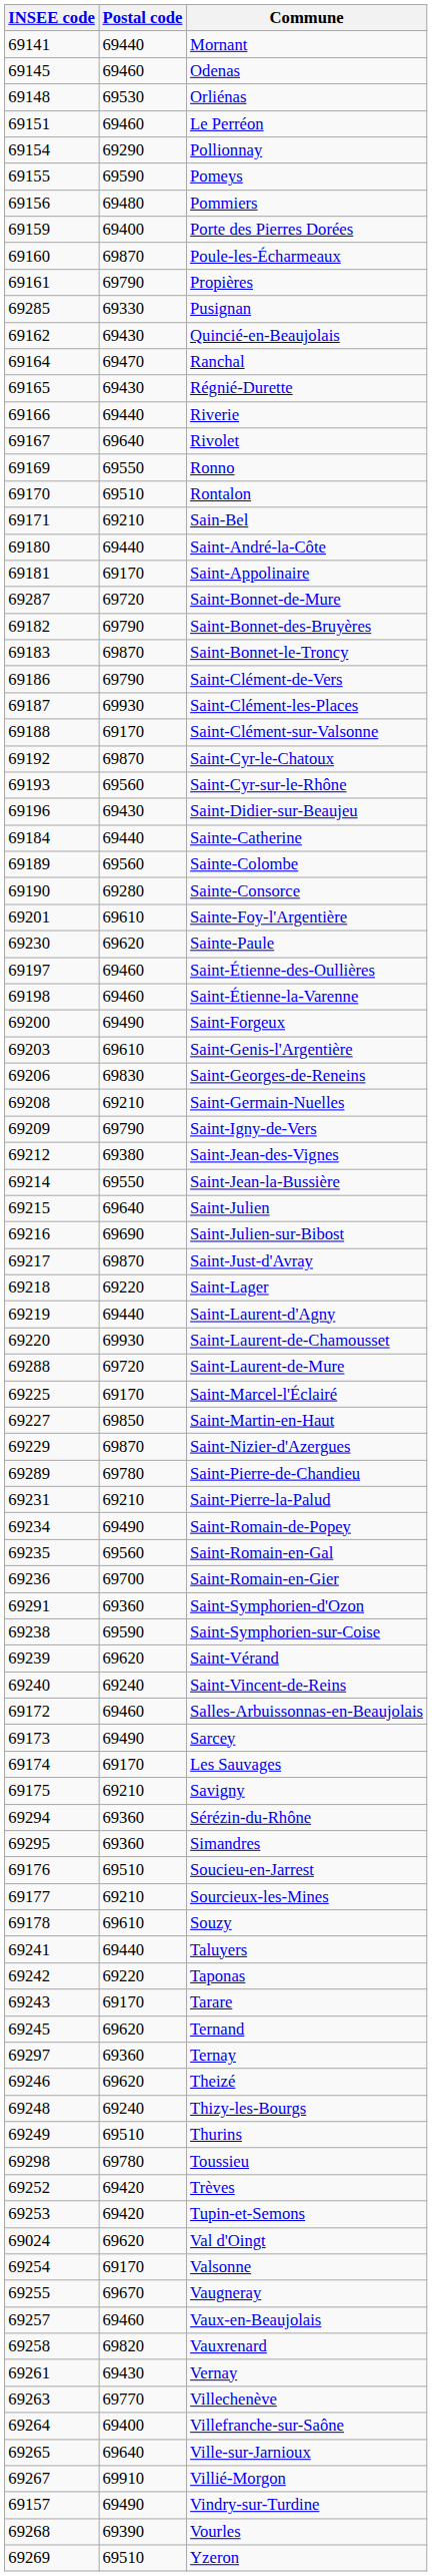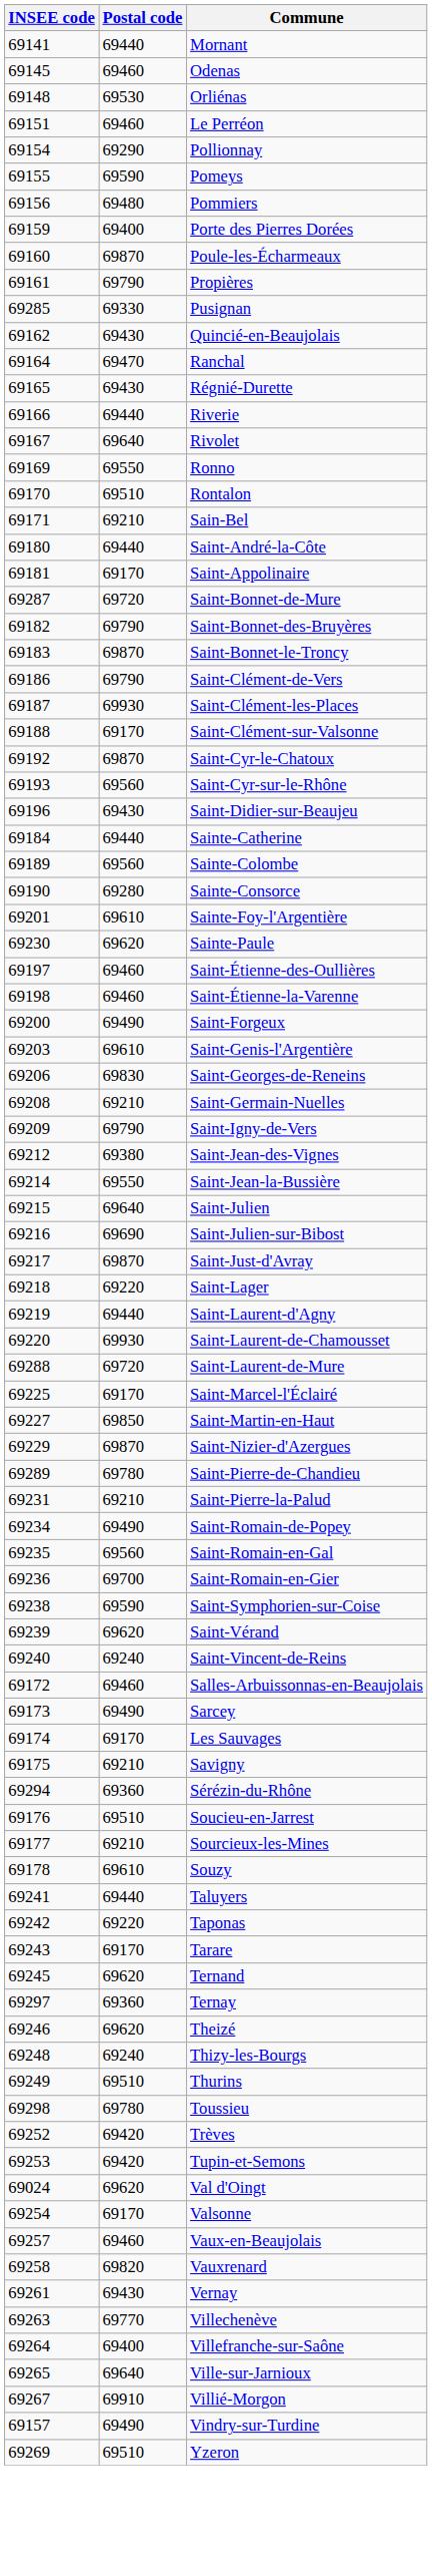- row: 69291 | 69360 | Saint-Symphorien-d'Ozon
- row: 69295 | 69360 | Simandres
- row: 69255 | 69670 | Vaugneray
- row: 69268 | 69390 | Vourles
